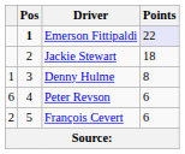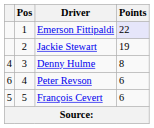Emerson Fittipaldi | Pos: bold -> normal
Jackie Stewart | Points: 18 -> 19
Denny Hulme | column 1: 1 -> 4
François Cevert | column 1: 2 -> 5
